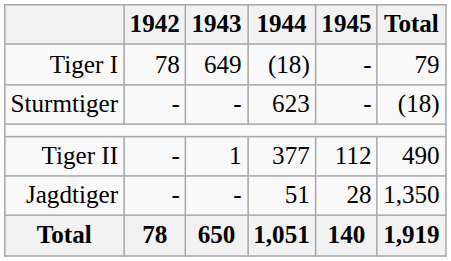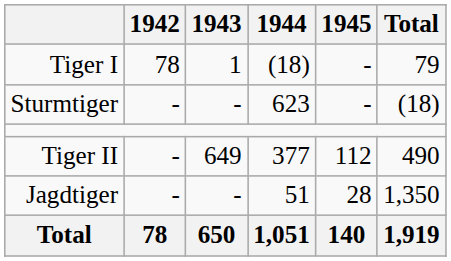Tiger I | 1943: 649 -> 1
Tiger II | 1943: 1 -> 649
